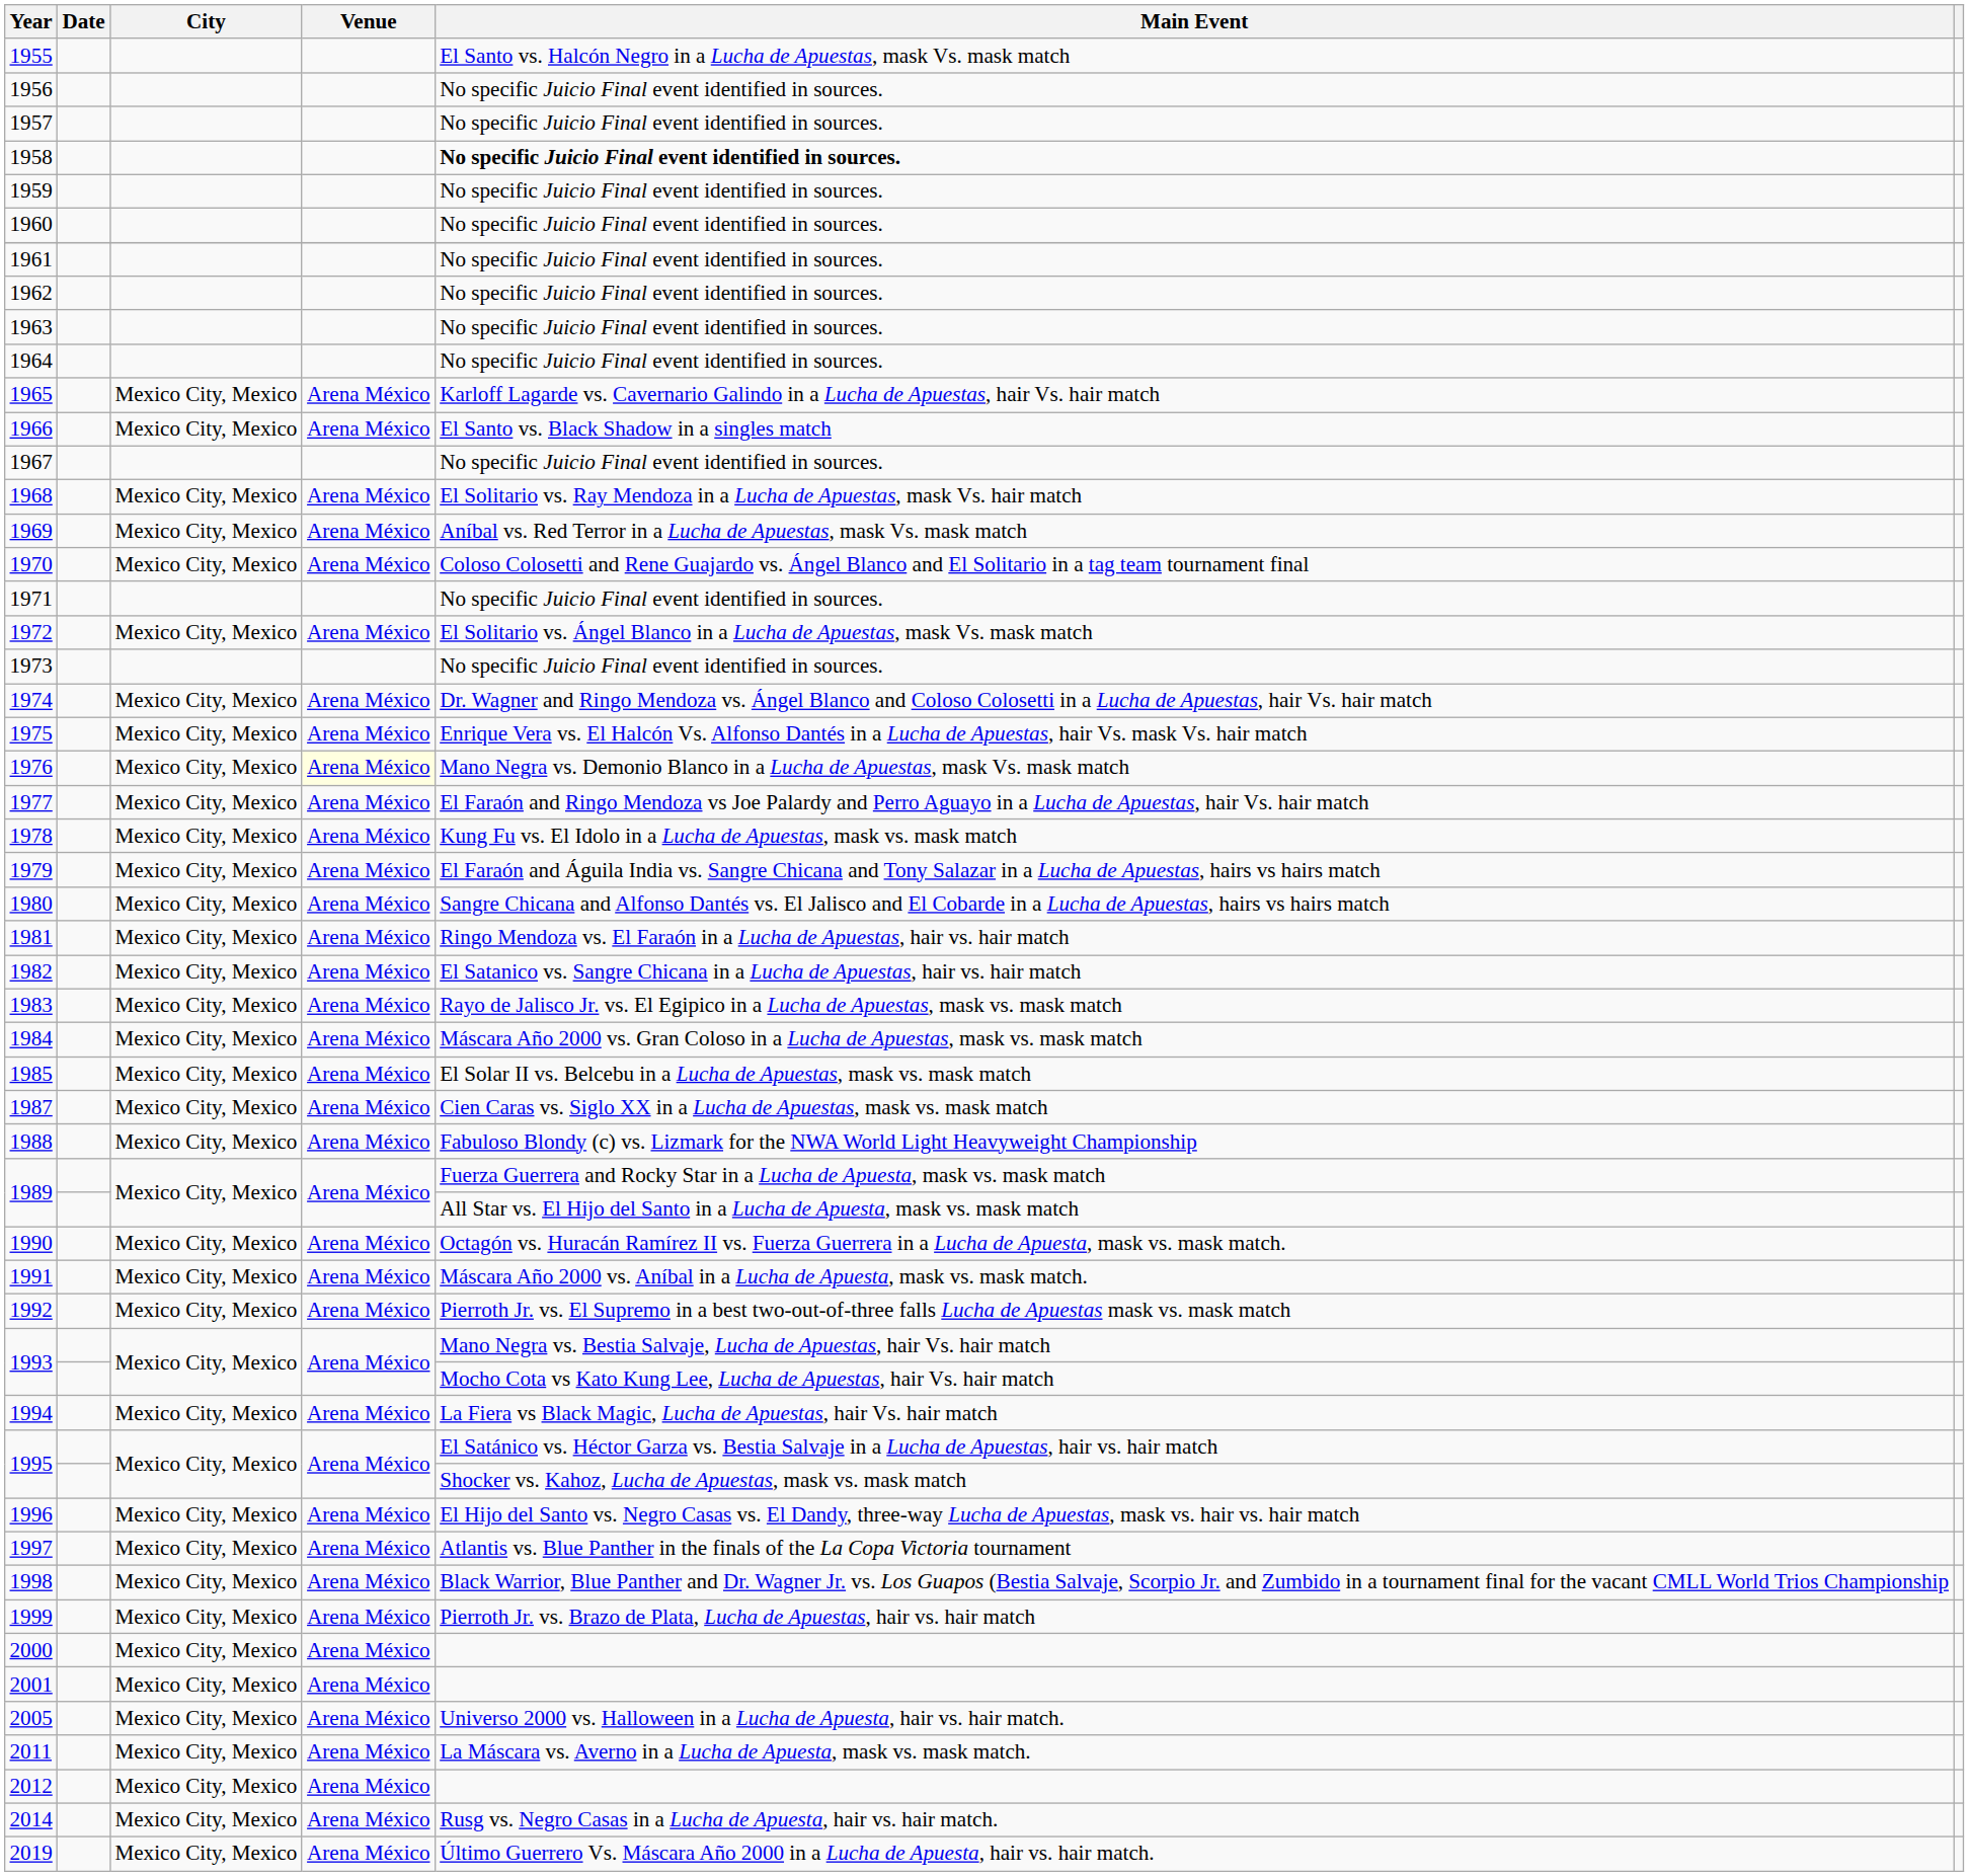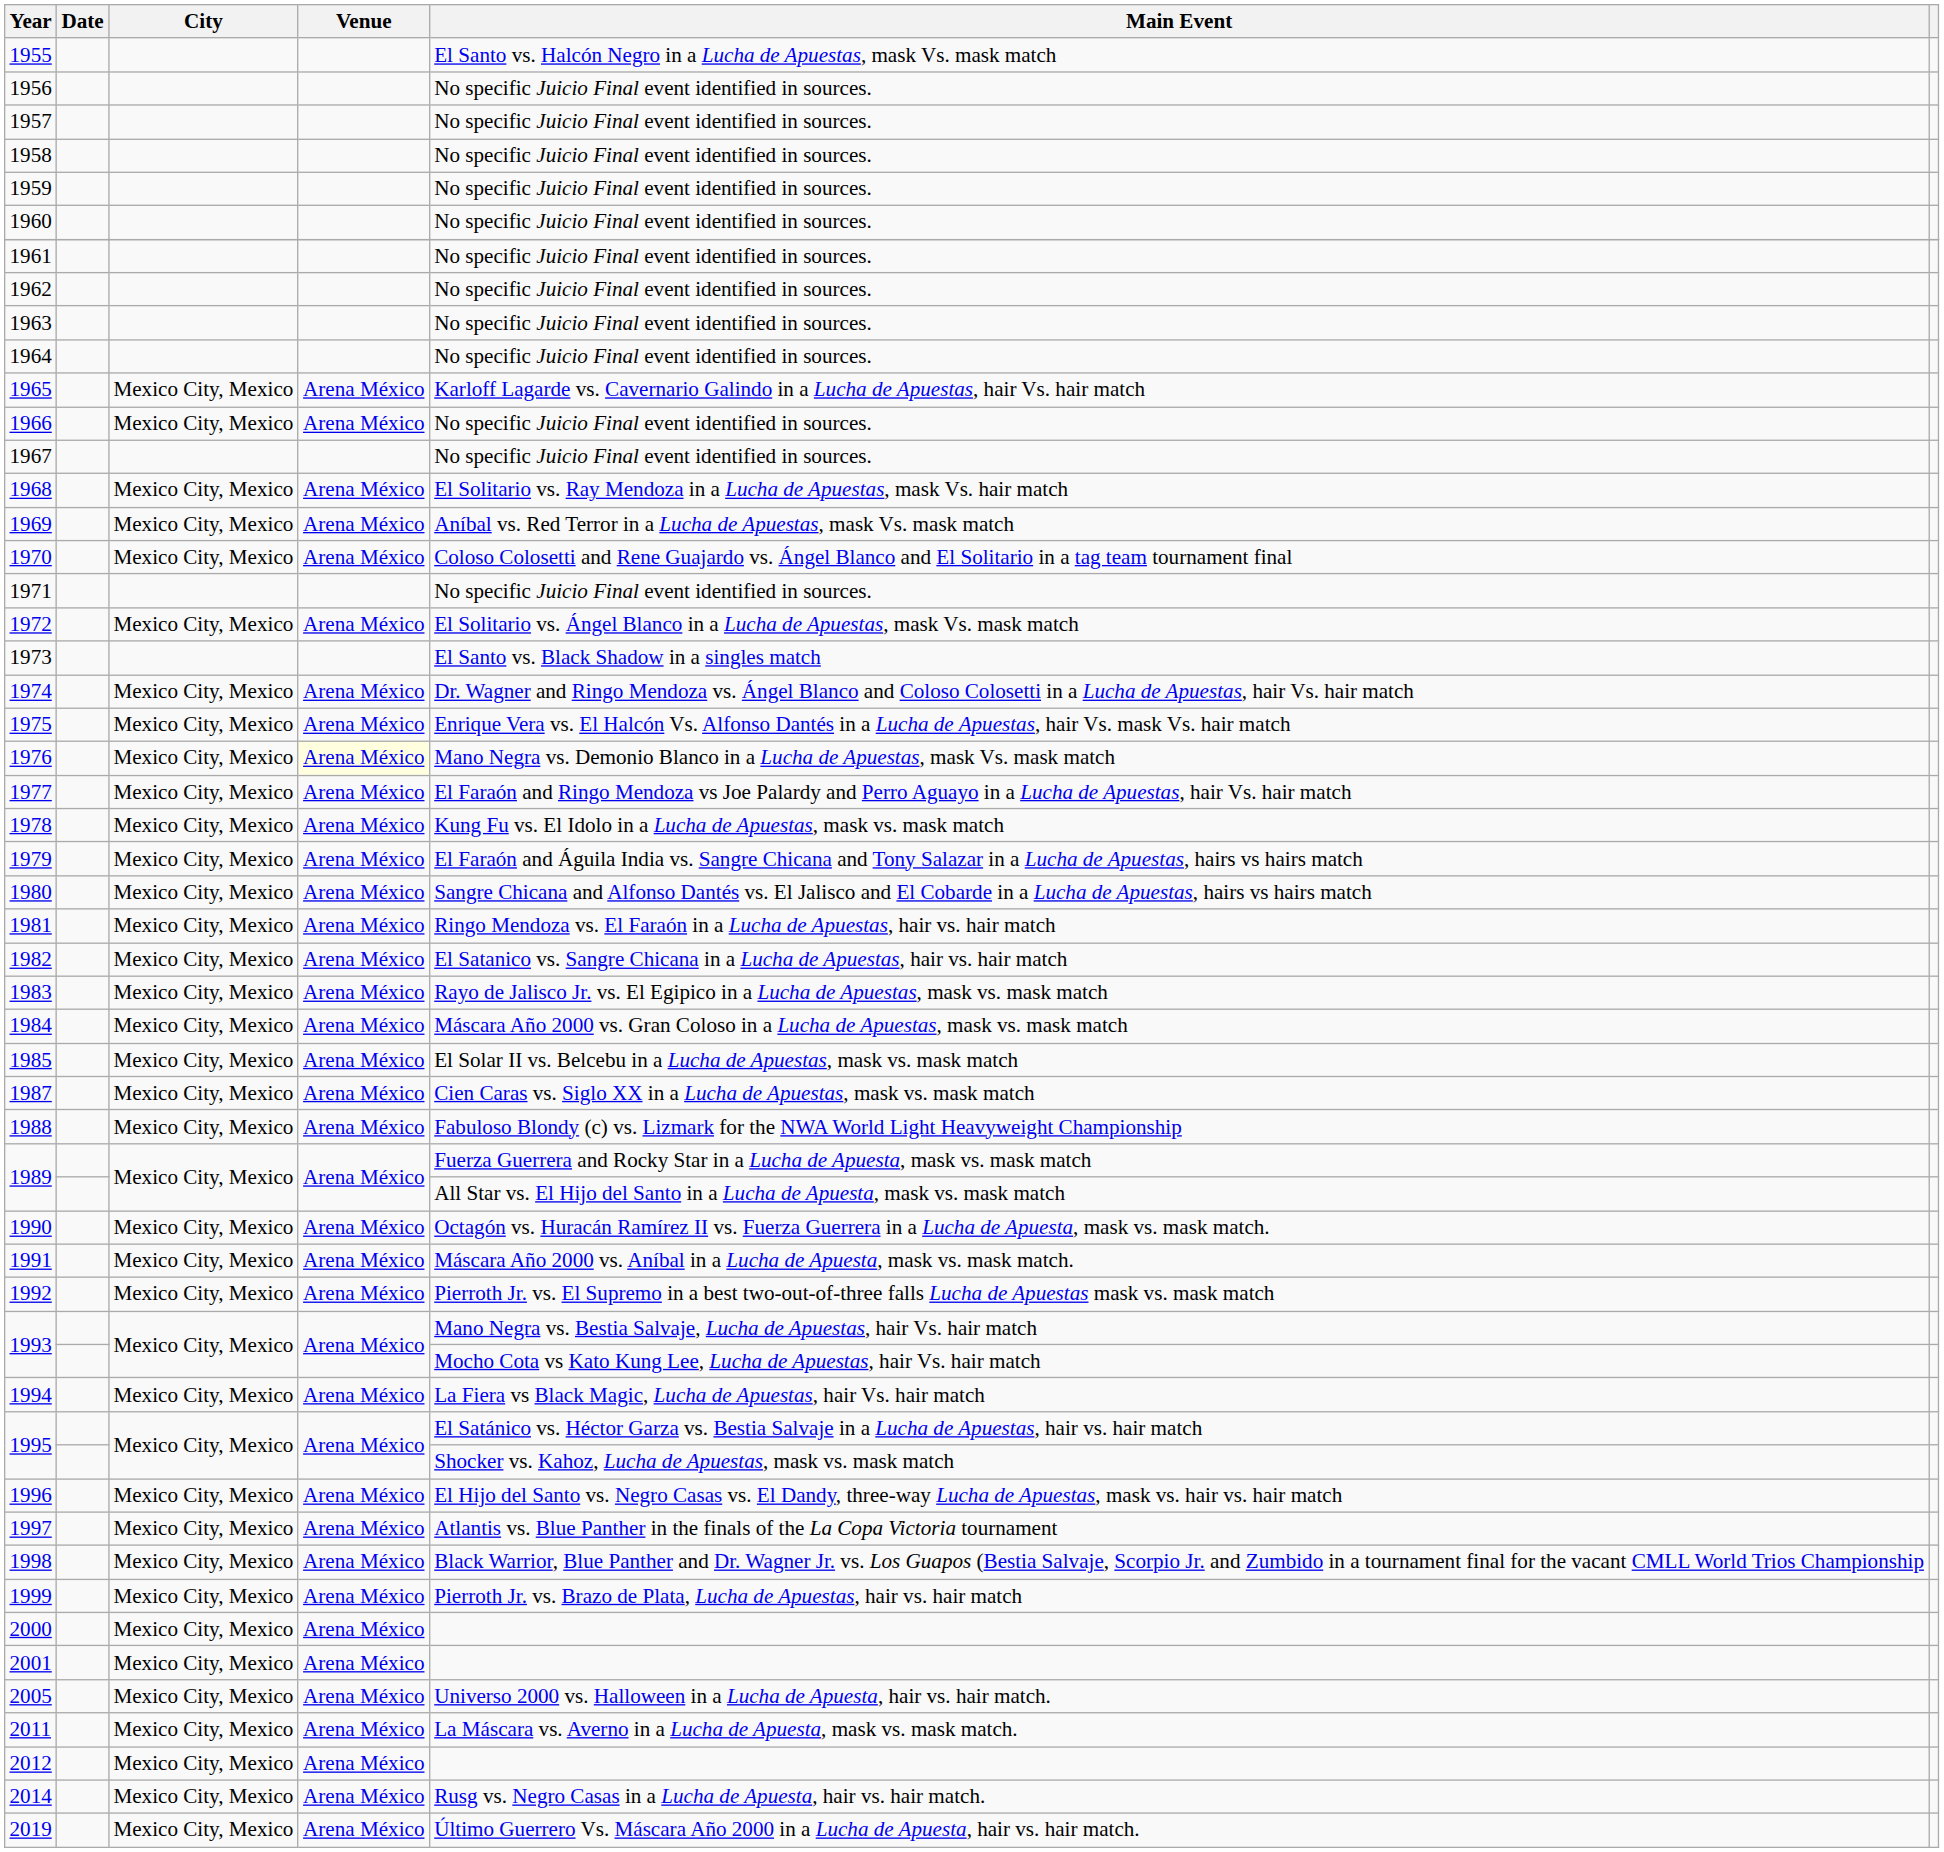1958 | Main Event: bold -> normal
1966 | Main Event: El Santo vs. Black Shadow in a singles match -> No specific Juicio Final event identified in sources.
1973 | Main Event: No specific Juicio Final event identified in sources. -> El Santo vs. Black Shadow in a singles match
